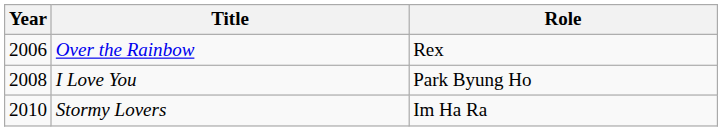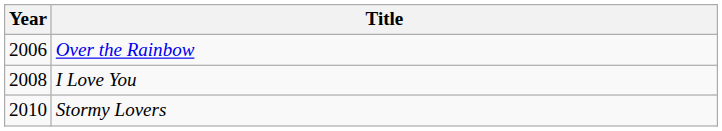- column: Role | Rex | Park Byung Ho | Im Ha Ra
